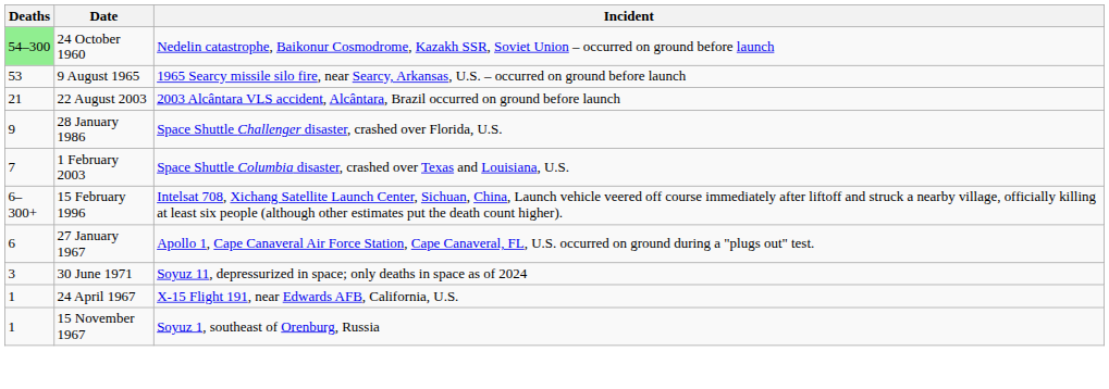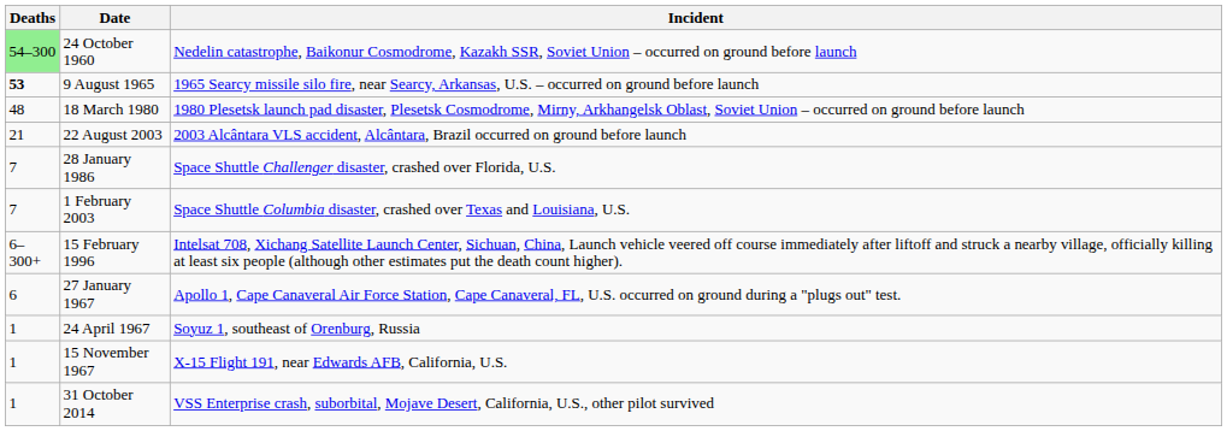9 August 1965 | Deaths: normal -> bold
+ row: 48 | 18 March 1980 | 1980 Plesetsk launch pad disaster, Plesetsk Cosmodrome, Mirny, Arkhangelsk Oblast, Soviet Union – occurred on ground before launch
28 January 1986 | Deaths: 9 -> 7
- row: 3 | 30 June 1971 | Soyuz 11, depressurized in space; only deaths in space as of 2024
24 April 1967 | Incident: X-15 Flight 191, near Edwards AFB, California, U.S. -> Soyuz 1, southeast of Orenburg, Russia
15 November 1967 | Incident: Soyuz 1, southeast of Orenburg, Russia -> X-15 Flight 191, near Edwards AFB, California, U.S.
+ row: 1 | 31 October 2014 | VSS Enterprise crash, suborbital, Mojave Desert, California, U.S., other pilot survived
